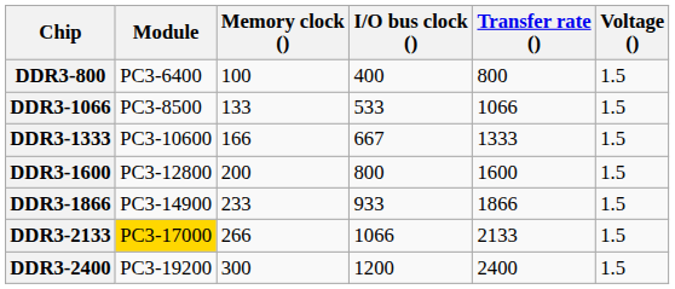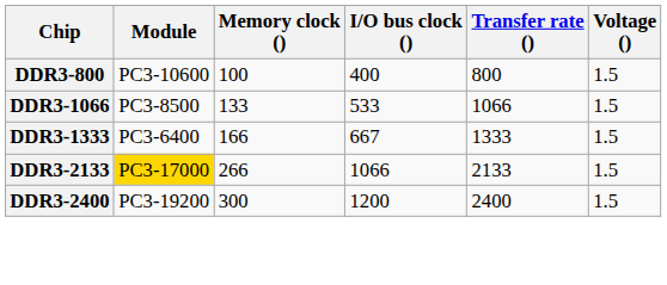DDR3-800 | Module: PC3-6400 -> PC3-10600
DDR3-1333 | Module: PC3-10600 -> PC3-6400
- row: DDR3-1600 | PC3-12800 | 200 | 800 | 1600 | 1.5
- row: DDR3-1866 | PC3-14900 | 233 | 933 | 1866 | 1.5
